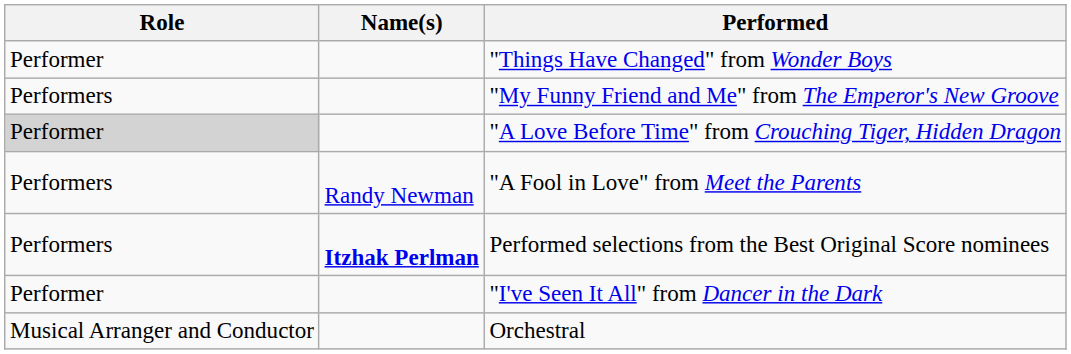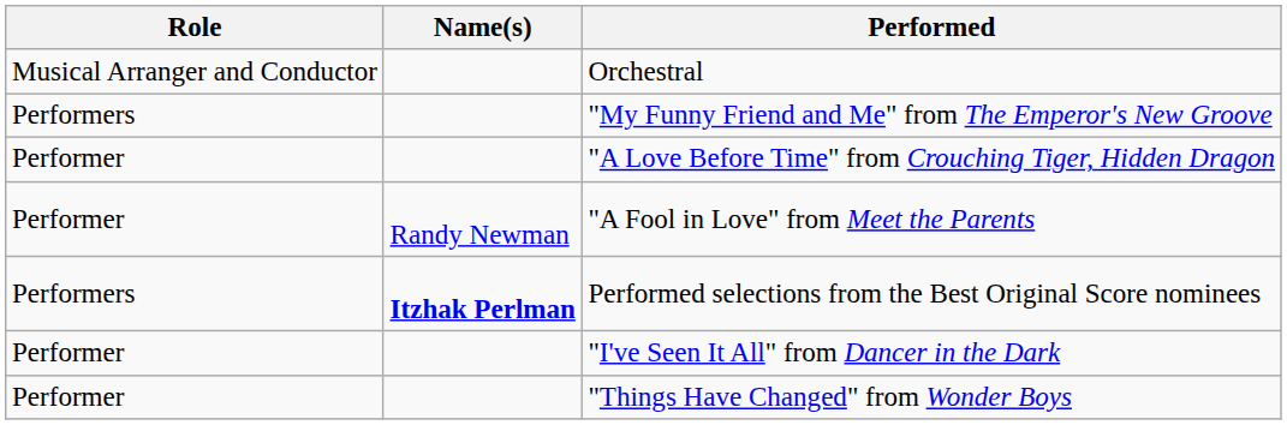rows swapped: Orchestral <-> "Things Have Changed" from Wonder Boys
"A Love Before Time" from Crouching Tiger, Hidden Dragon | Role: lightgrey background -> no background
"A Fool in Love" from Meet the Parents | Role: Performers -> Performer
